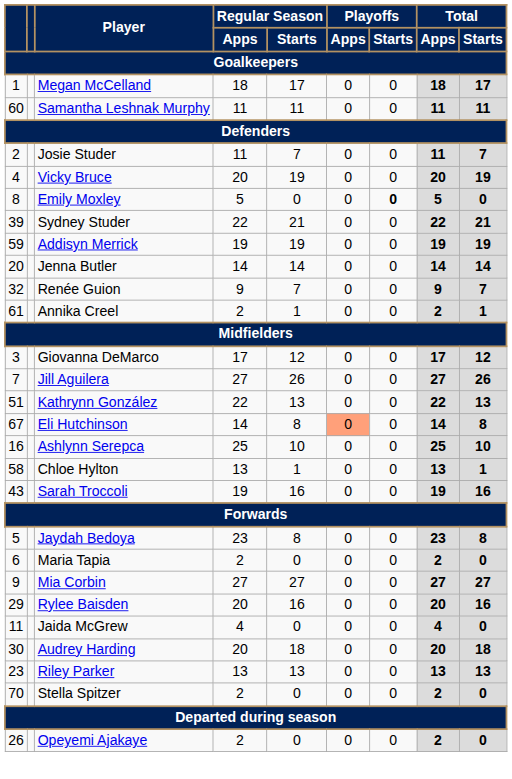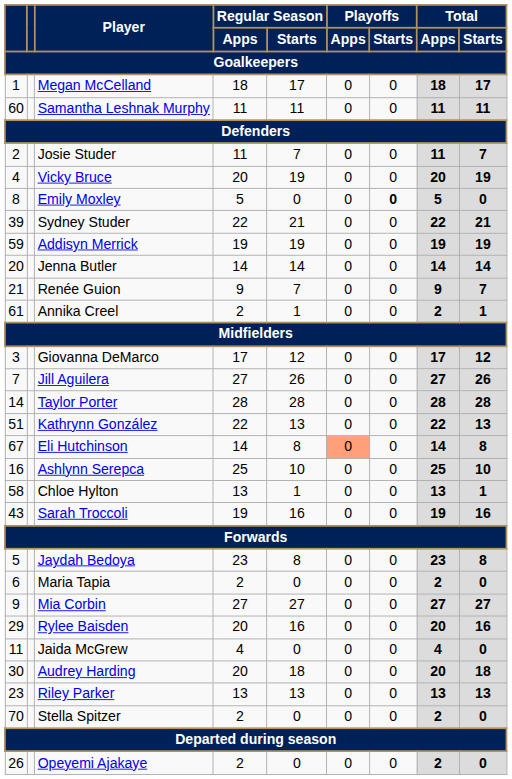Renée Guion | column 1: 32 -> 21
+ row: 14 | Taylor Porter | 28 | 28 | 0 | 0 | 28 | 28
